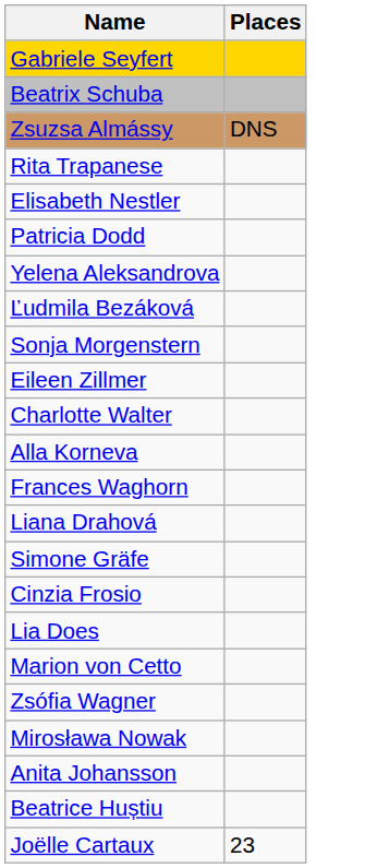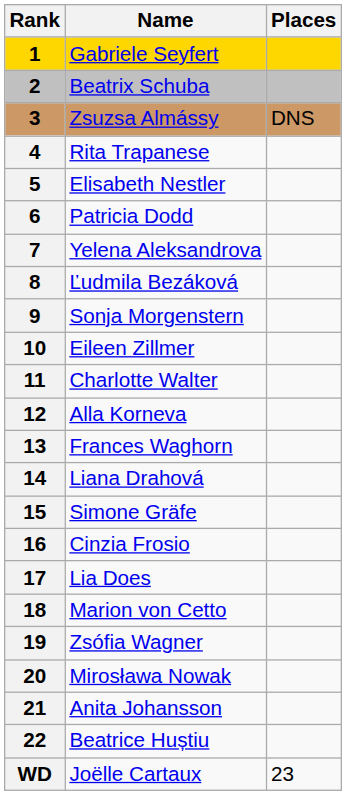+ column: Rank | 1 | 2 | 3 | 4 | 5 | 6 | 7 | 8 | 9 | 10 | 11 | 12 | 13 | 14 | 15 | 16 | 17 | 18 | 19 | 20 | 21 | 22 | WD
